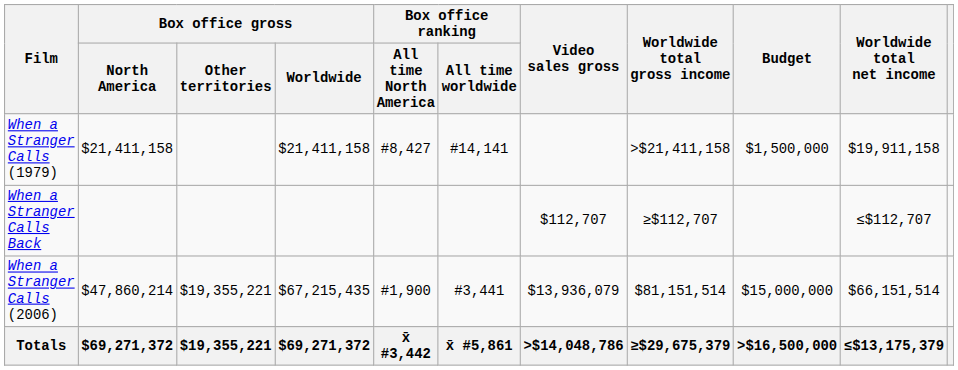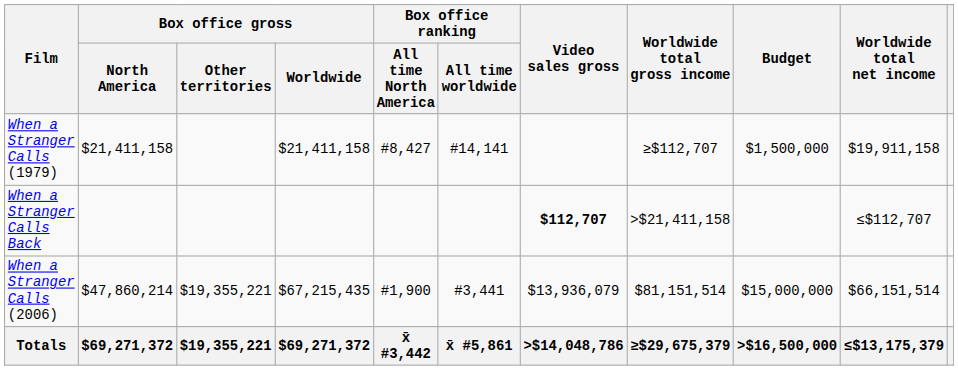When a Stranger Calls (1979) | Worldwide total gross income: >$21,411,158 -> ≥$112,707
When a Stranger Calls Back | Video sales gross: normal -> bold
When a Stranger Calls Back | Worldwide total gross income: ≥$112,707 -> >$21,411,158
